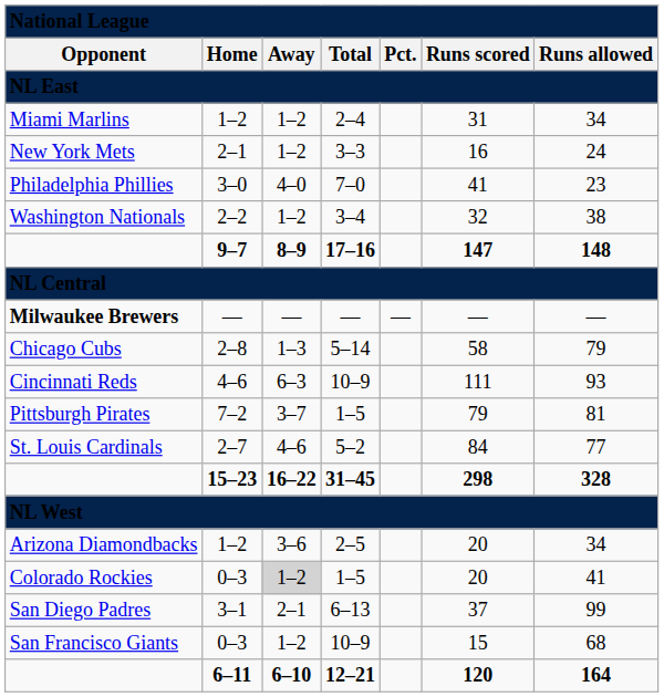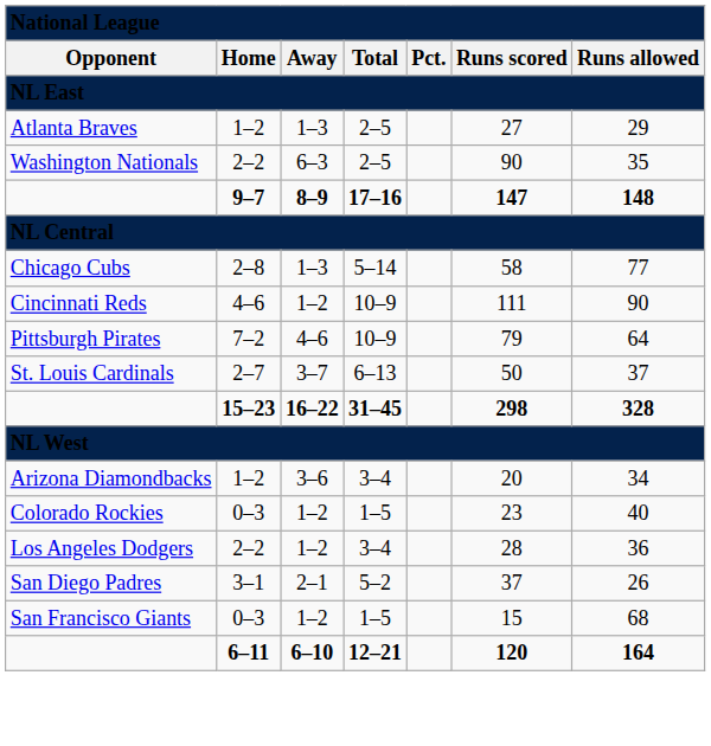+ row: Atlanta Braves | 1–2 | 1–3 | 2–5 | 27 | 29
- row: Miami Marlins | 1–2 | 1–2 | 2–4 | 31 | 34
- row: New York Mets | 2–1 | 1–2 | 3–3 | 16 | 24
- row: Philadelphia Phillies | 3–0 | 4–0 | 7–0 | 41 | 23
Washington Nationals | column 3: 1–2 -> 6–3
Washington Nationals | column 4: 3–4 -> 2–5
Washington Nationals | column 6: 32 -> 90
Washington Nationals | column 7: 38 -> 35
- row: Milwaukee Brewers | — | — | — | — | — | —
Chicago Cubs | column 7: 79 -> 77
Cincinnati Reds | column 3: 6–3 -> 1–2
Cincinnati Reds | column 7: 93 -> 90
Pittsburgh Pirates | column 3: 3–7 -> 4–6
Pittsburgh Pirates | column 4: 1–5 -> 10–9
Pittsburgh Pirates | column 7: 81 -> 64
St. Louis Cardinals | column 3: 4–6 -> 3–7
St. Louis Cardinals | column 4: 5–2 -> 6–13
St. Louis Cardinals | column 6: 84 -> 50
St. Louis Cardinals | column 7: 77 -> 37
Arizona Diamondbacks | column 4: 2–5 -> 3–4
Colorado Rockies | column 3: lightgrey background -> no background
Colorado Rockies | column 6: 20 -> 23
Colorado Rockies | column 7: 41 -> 40
+ row: Los Angeles Dodgers | 2–2 | 1–2 | 3–4 | 28 | 36
San Diego Padres | column 4: 6–13 -> 5–2
San Diego Padres | column 7: 99 -> 26
San Francisco Giants | column 4: 10–9 -> 1–5
